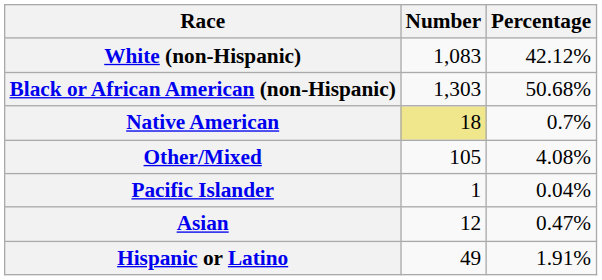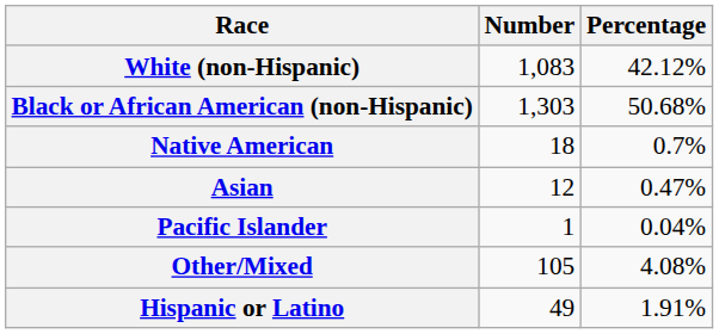Native American | Number: khaki background -> no background
rows swapped: Asian <-> Other/Mixed
